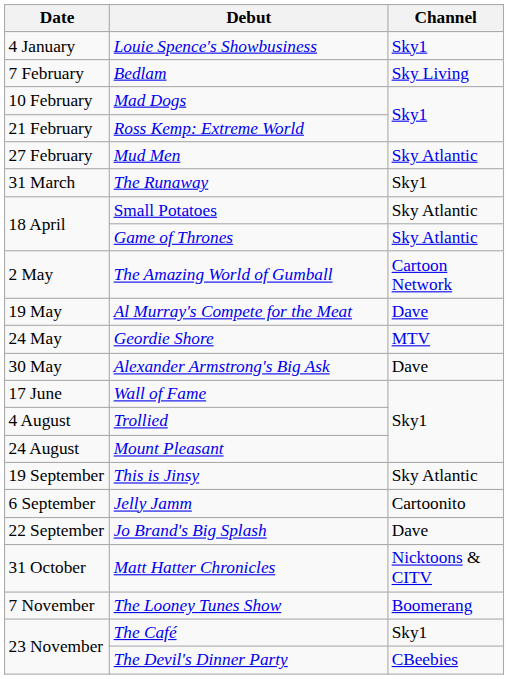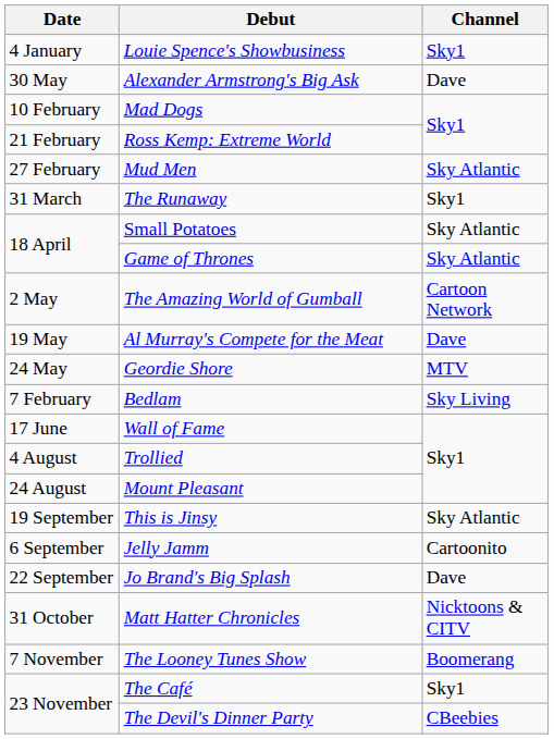rows swapped: Bedlam <-> Alexander Armstrong's Big Ask
